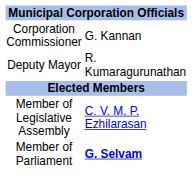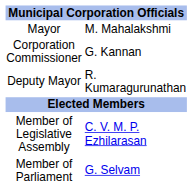+ row: Mayor | M. Mahalakshmi
Member of Parliament | column 2: bold -> normal
